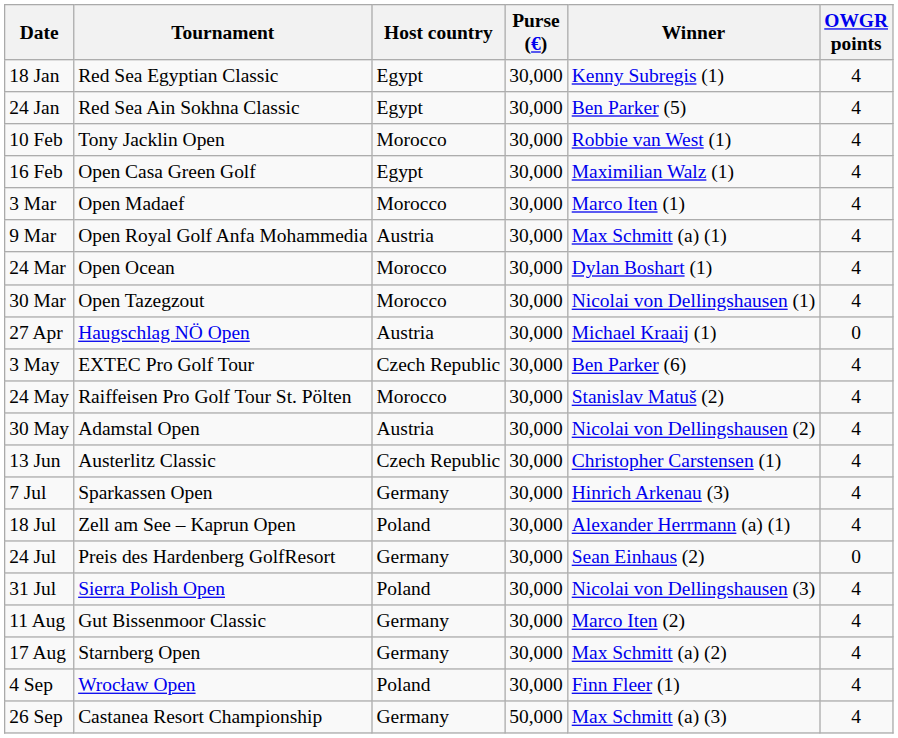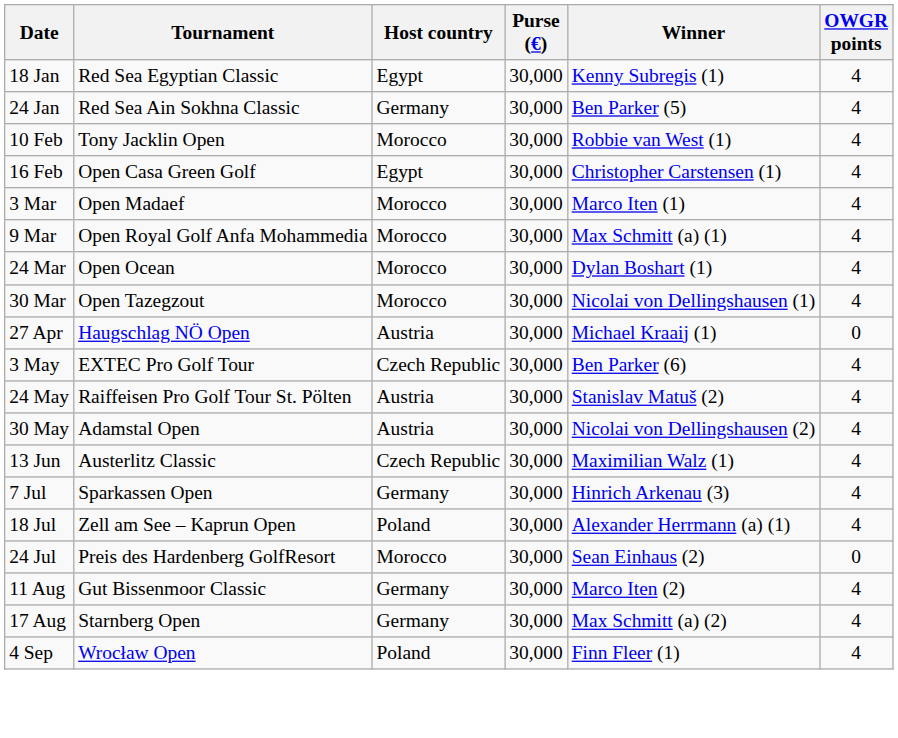24 Jan | Host country: Egypt -> Germany
16 Feb | Winner: Maximilian Walz (1) -> Christopher Carstensen (1)
9 Mar | Host country: Austria -> Morocco
24 May | Host country: Morocco -> Austria
13 Jun | Winner: Christopher Carstensen (1) -> Maximilian Walz (1)
24 Jul | Host country: Germany -> Morocco
- row: 31 Jul | Sierra Polish Open | Poland | 30,000 | Nicolai von Dellingshausen (3) | 4
- row: 26 Sep | Castanea Resort Championship | Germany | 50,000 | Max Schmitt (a) (3) | 4
